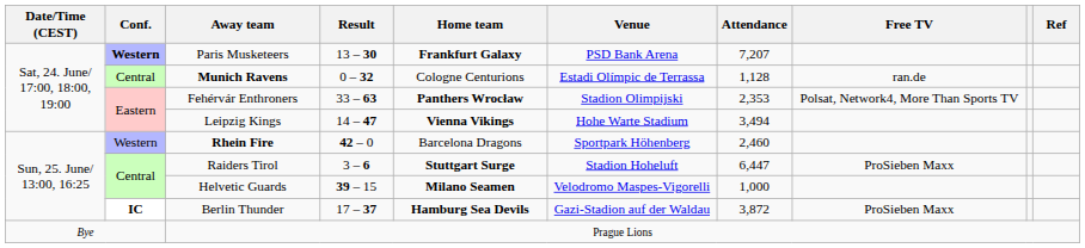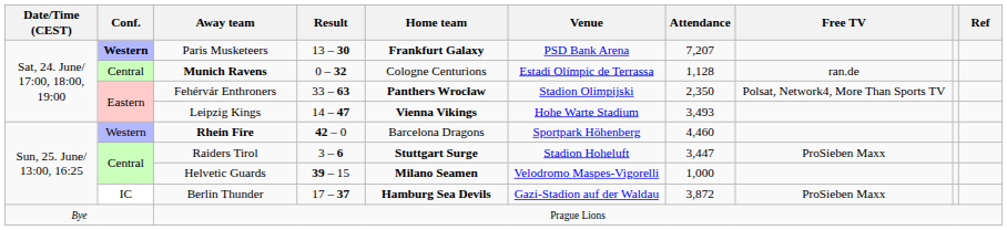Fehérvár Enthroners | Attendance: 2,353 -> 2,350
Leipzig Kings | Attendance: 3,494 -> 3,493
Rhein Fire | Attendance: 2,460 -> 4,460
Raiders Tirol | Attendance: 6,447 -> 3,447
Berlin Thunder | Conf.: bold -> normal
